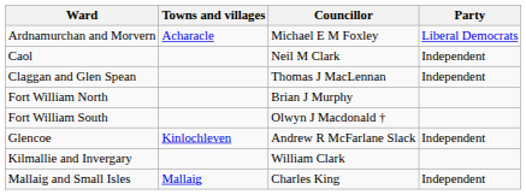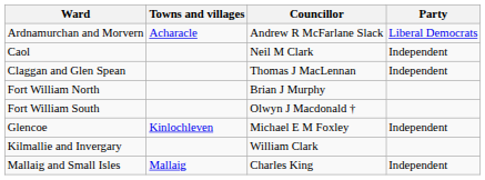Ardnamurchan and Morvern | Councillor: Michael E M Foxley -> Andrew R McFarlane Slack
Glencoe | Councillor: Andrew R McFarlane Slack -> Michael E M Foxley
